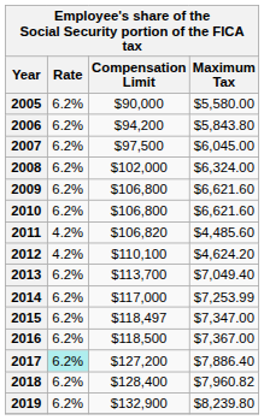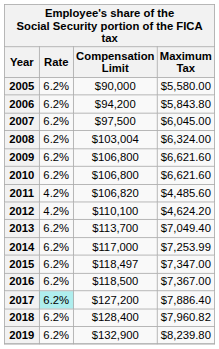2008 | Compensation Limit: $102,000 -> $103,004
